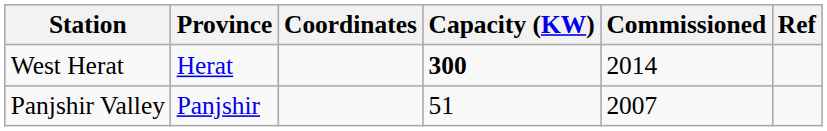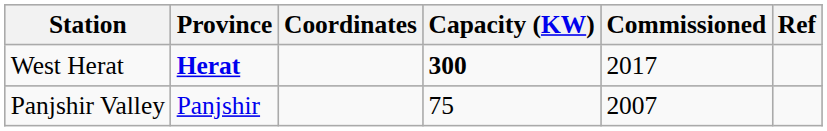West Herat | Province: normal -> bold
West Herat | Commissioned: 2014 -> 2017
Panjshir Valley | Capacity (KW): 51 -> 75
